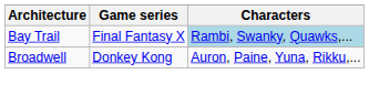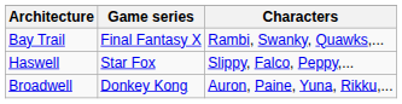Bay Trail | Characters: lightblue background -> no background
+ row: Haswell | Star Fox | Slippy, Falco, Peppy,...
